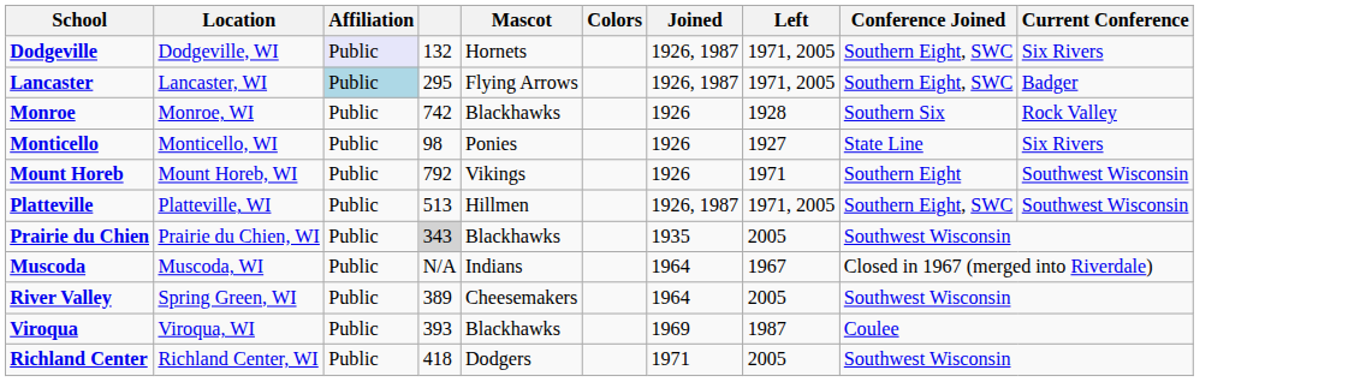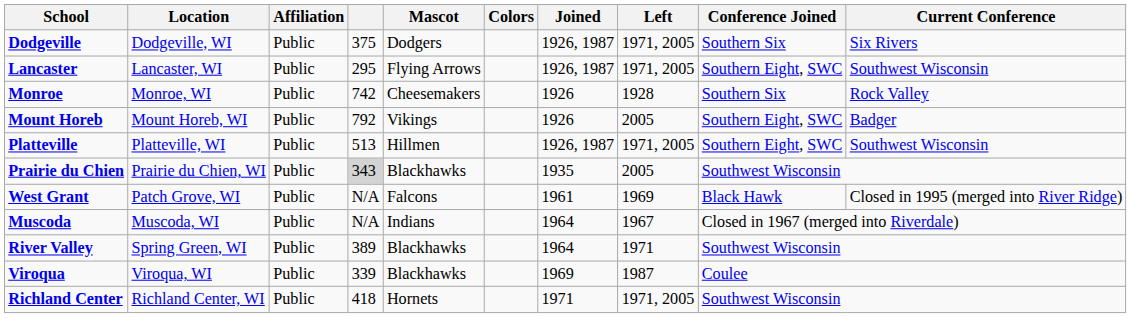Dodgeville | Affiliation: lavender background -> no background
Dodgeville | column 4: 132 -> 375
Dodgeville | Mascot: Hornets -> Dodgers
Dodgeville | Conference Joined: Southern Eight, SWC -> Southern Six
Lancaster | Affiliation: lightblue background -> no background
Lancaster | Current Conference: Badger -> Southwest Wisconsin
Monroe | Mascot: Blackhawks -> Cheesemakers
- row: Monticello | Monticello, WI | Public | 98 | Ponies | 1926 | 1927 | State Line | Six Rivers
Mount Horeb | Left: 1971 -> 2005
Mount Horeb | Conference Joined: Southern Eight -> Southern Eight, SWC
Mount Horeb | Current Conference: Southwest Wisconsin -> Badger
+ row: West Grant | Patch Grove, WI | Public | N/A | Falcons | 1961 | 1969 | Black Hawk | Closed in 1995 (merged into River Ridge)
River Valley | Mascot: Cheesemakers -> Blackhawks
River Valley | Left: 2005 -> 1971
Viroqua | column 4: 393 -> 339
Richland Center | Mascot: Dodgers -> Hornets
Richland Center | Left: 2005 -> 1971, 2005
